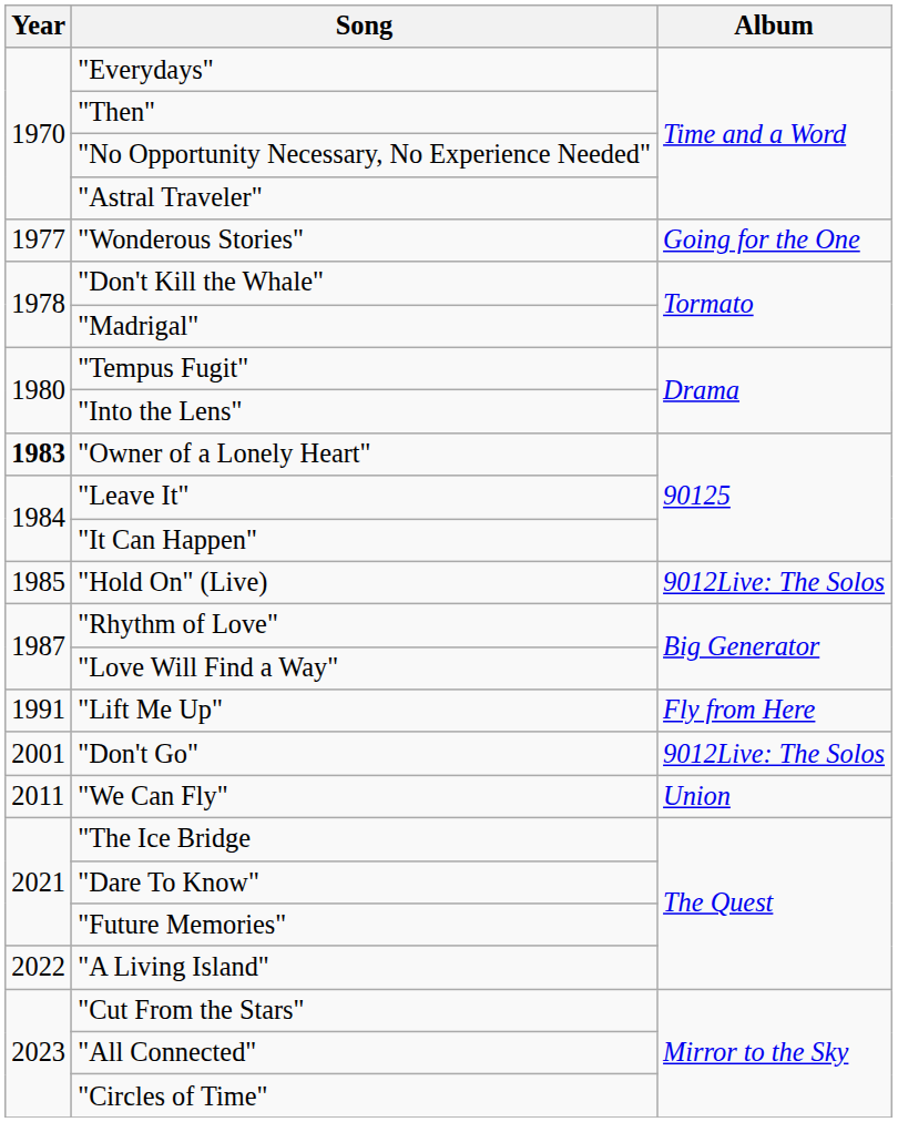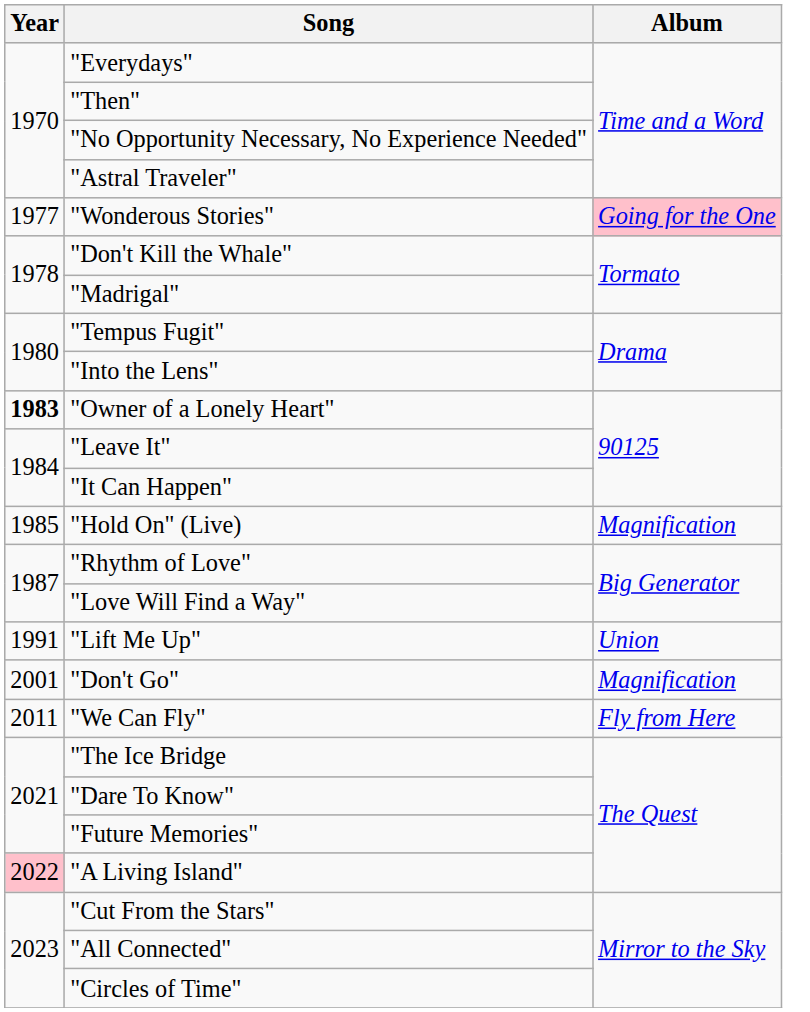"Wonderous Stories" | Album: no background -> pink background
"Hold On" (Live) | Album: 9012Live: The Solos -> Magnification
"Lift Me Up" | Album: Fly from Here -> Union
"Don't Go" | Album: 9012Live: The Solos -> Magnification
"We Can Fly" | Album: Union -> Fly from Here
"A Living Island" | Year: no background -> pink background
